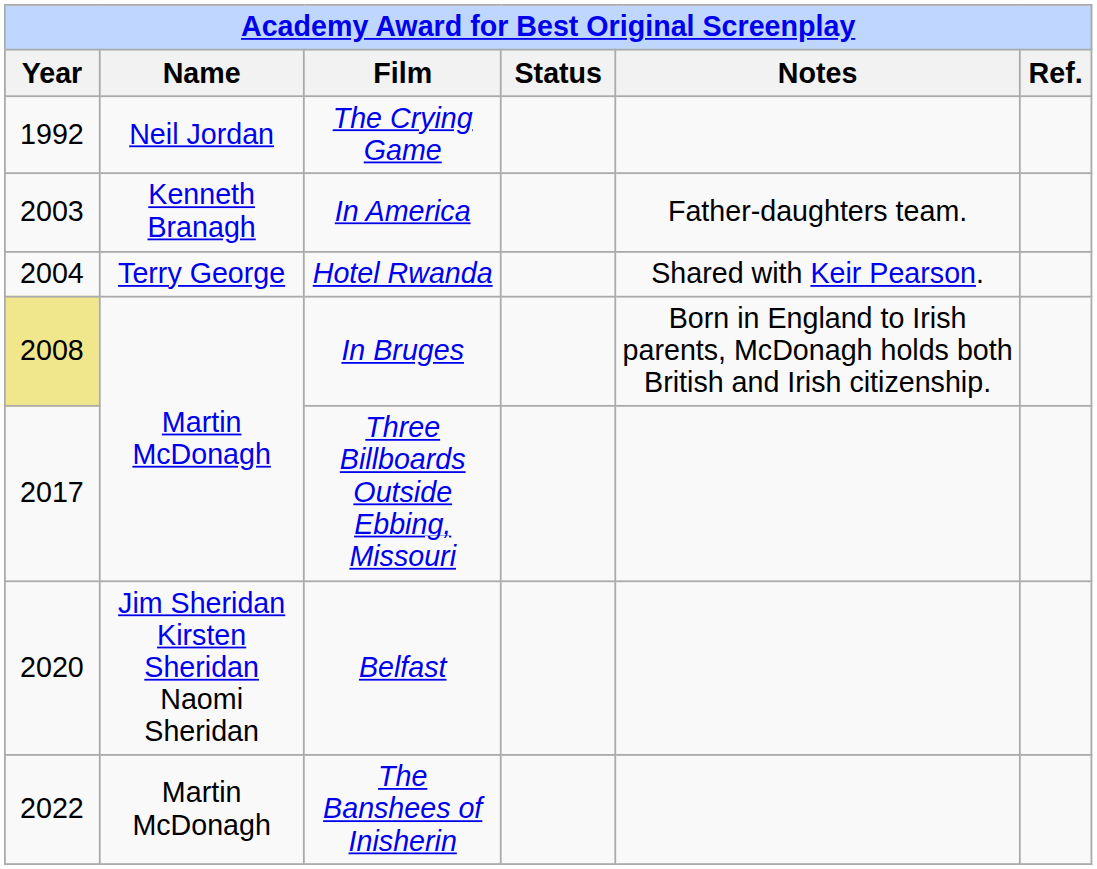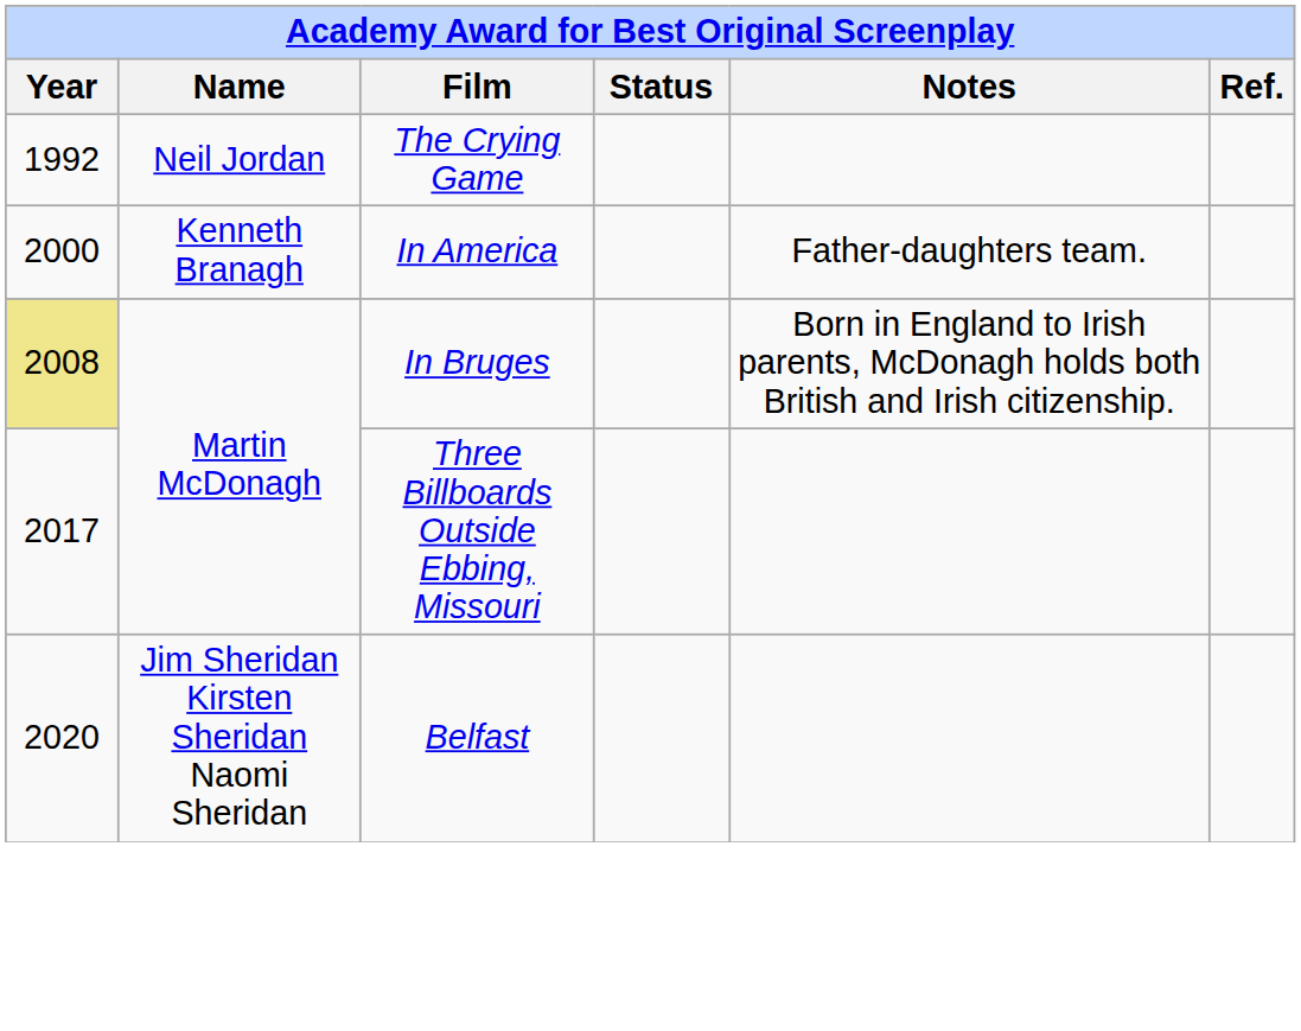In America | Year: 2003 -> 2000
- row: 2004 | Terry George | Hotel Rwanda | Shared with Keir Pearson.
- row: 2022 | Martin McDonagh | The Banshees of Inisherin
